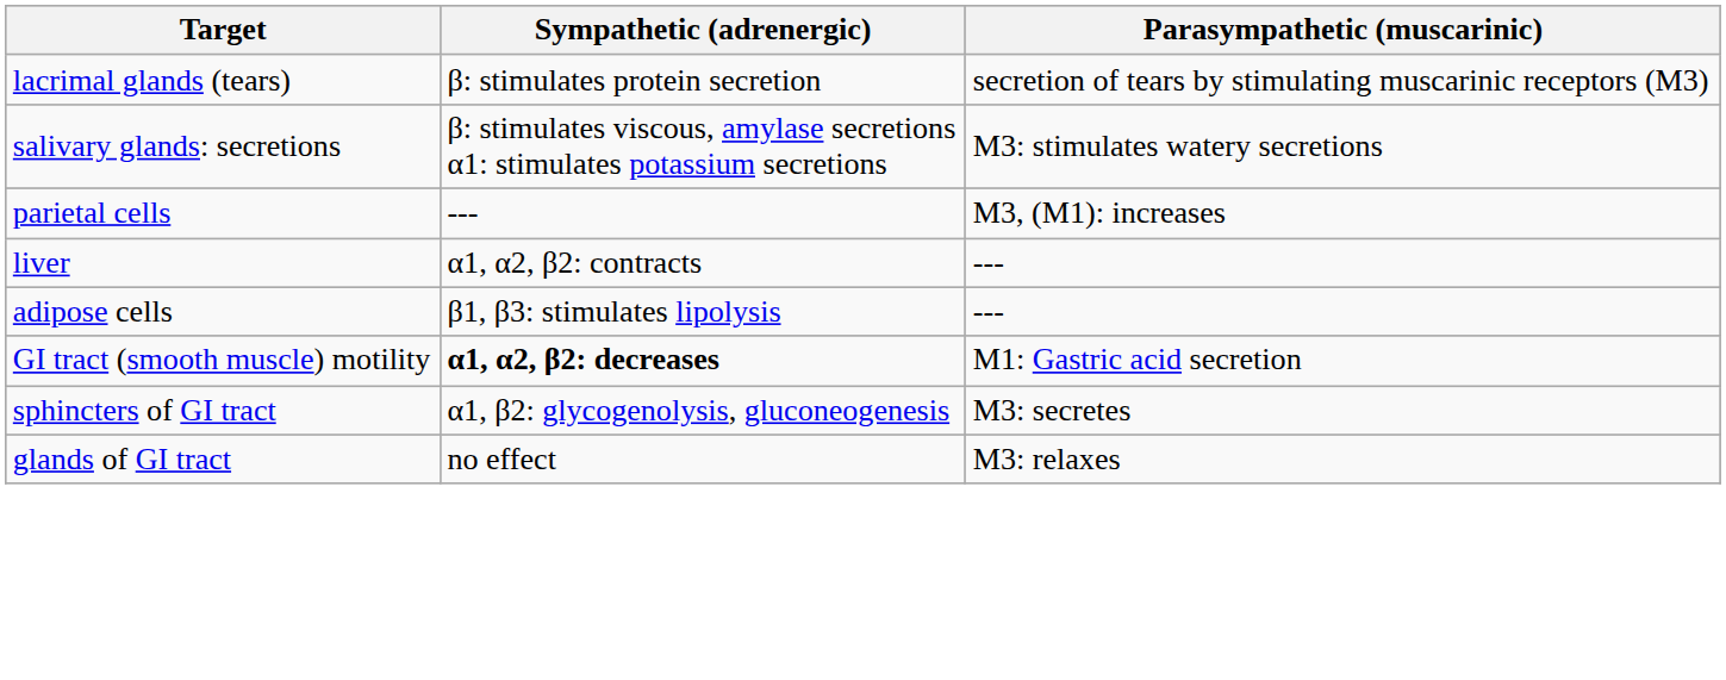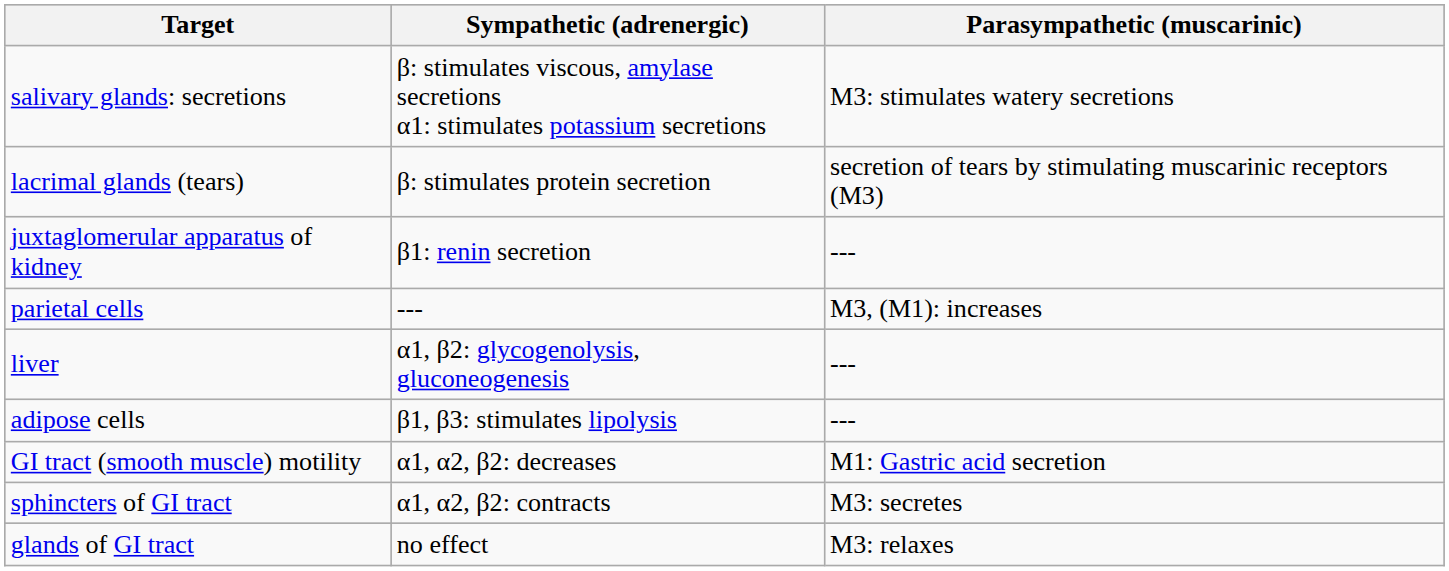rows swapped: salivary glands: secretions <-> lacrimal glands (tears)
+ row: juxtaglomerular apparatus of kidney | β1: renin secretion | ---
liver | Sympathetic (adrenergic): α1, α2, β2: contracts -> α1, β2: glycogenolysis, gluconeogenesis
GI tract (smooth muscle) motility | Sympathetic (adrenergic): bold -> normal
sphincters of GI tract | Sympathetic (adrenergic): α1, β2: glycogenolysis, gluconeogenesis -> α1, α2, β2: contracts
